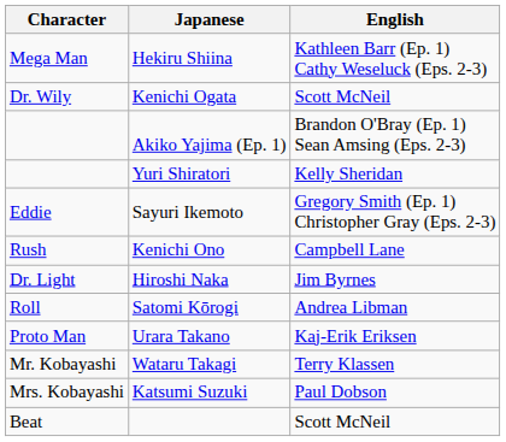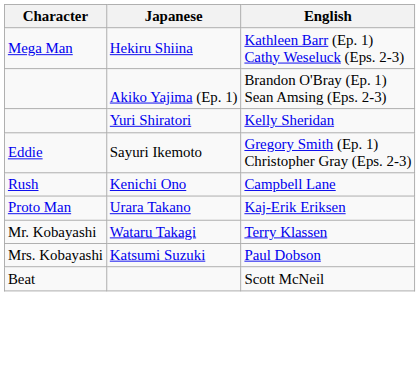- row: Dr. Wily | Kenichi Ogata | Scott McNeil
- row: Dr. Light | Hiroshi Naka | Jim Byrnes
- row: Roll | Satomi Kōrogi | Andrea Libman
